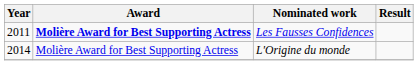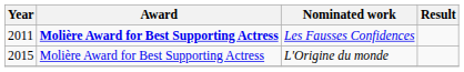L'Origine du monde | Year: 2014 -> 2015
